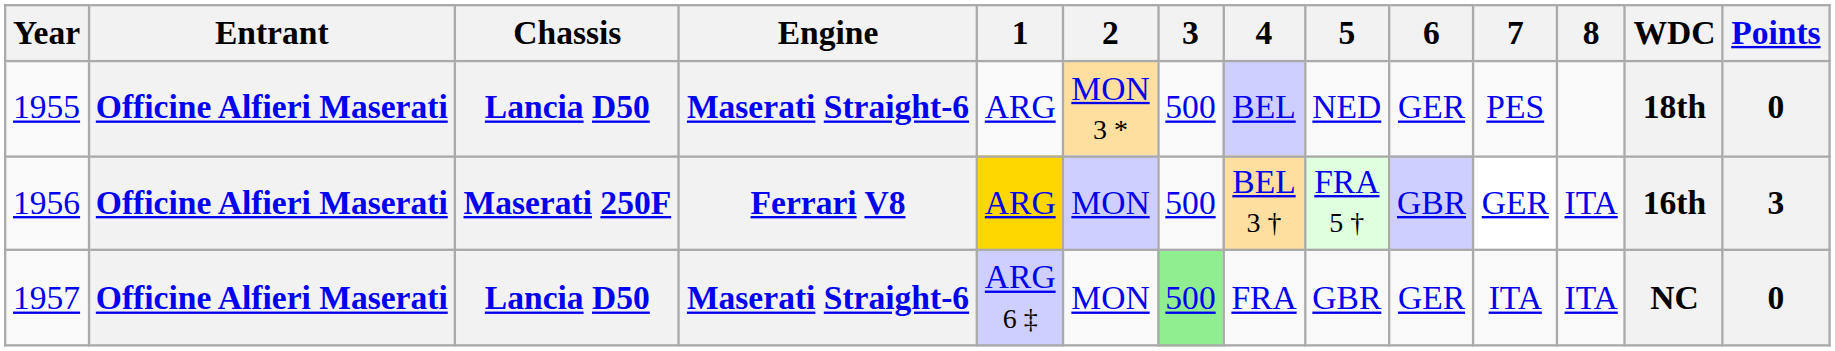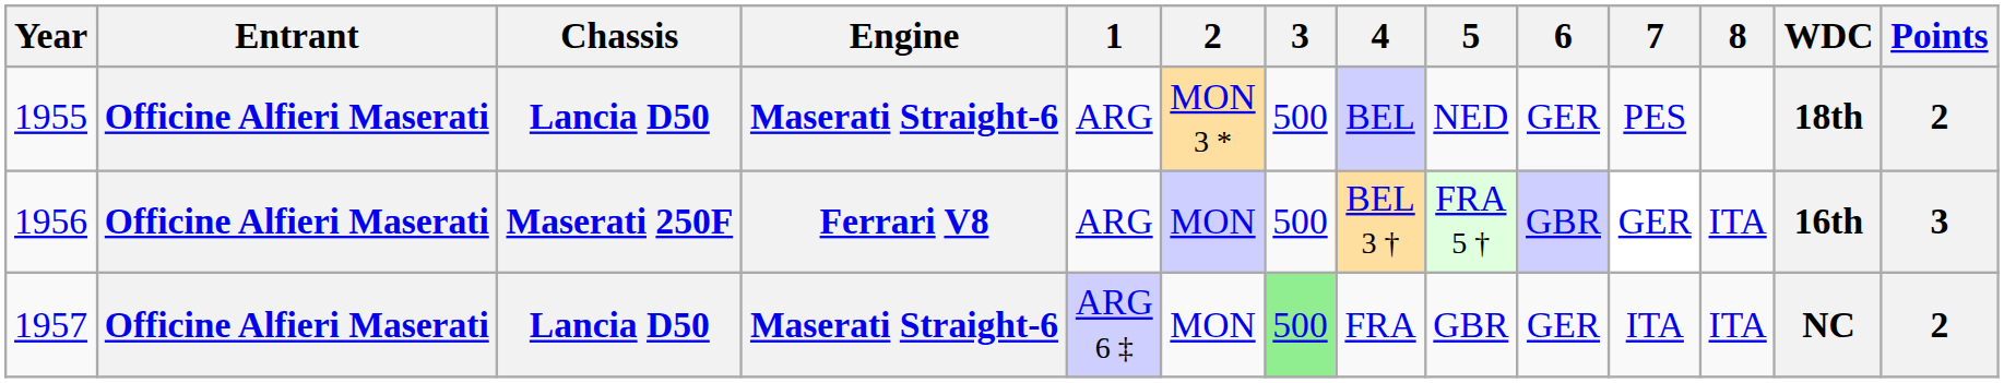1955 | Points: 0 -> 2
1956 | 1: gold background -> no background
1957 | Points: 0 -> 2
